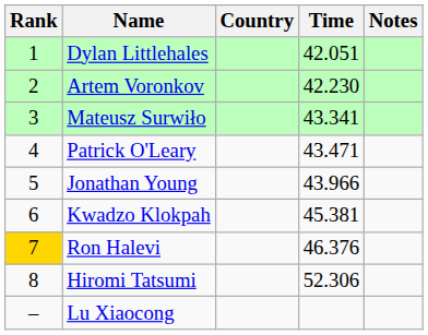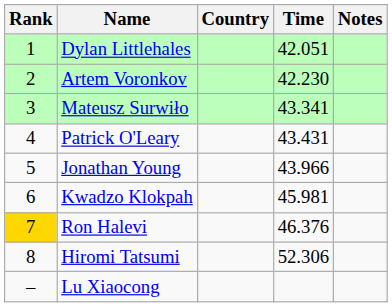Patrick O'Leary | Time: 43.471 -> 43.431
Kwadzo Klokpah | Time: 45.381 -> 45.981
